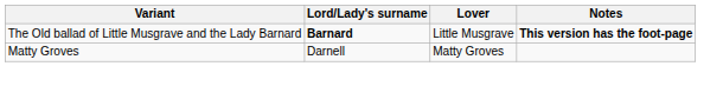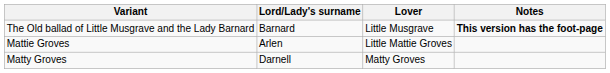The Old ballad of Little Musgrave and the Lady Barnard | Lord/Lady's surname: bold -> normal
+ row: Mattie Groves | Arlen | Little Mattie Groves
